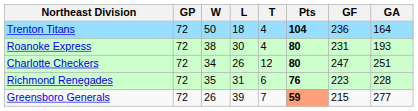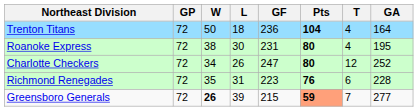columns swapped: T <-> GF
Roanoke Express | GA: 193 -> 195
Charlotte Checkers | GA: 251 -> 252
Greensboro Generals | W: normal -> bold
